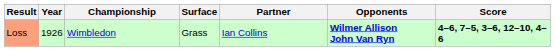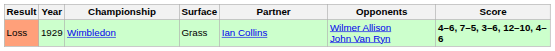Loss | Year: 1926 -> 1929
Loss | Opponents: bold -> normal
